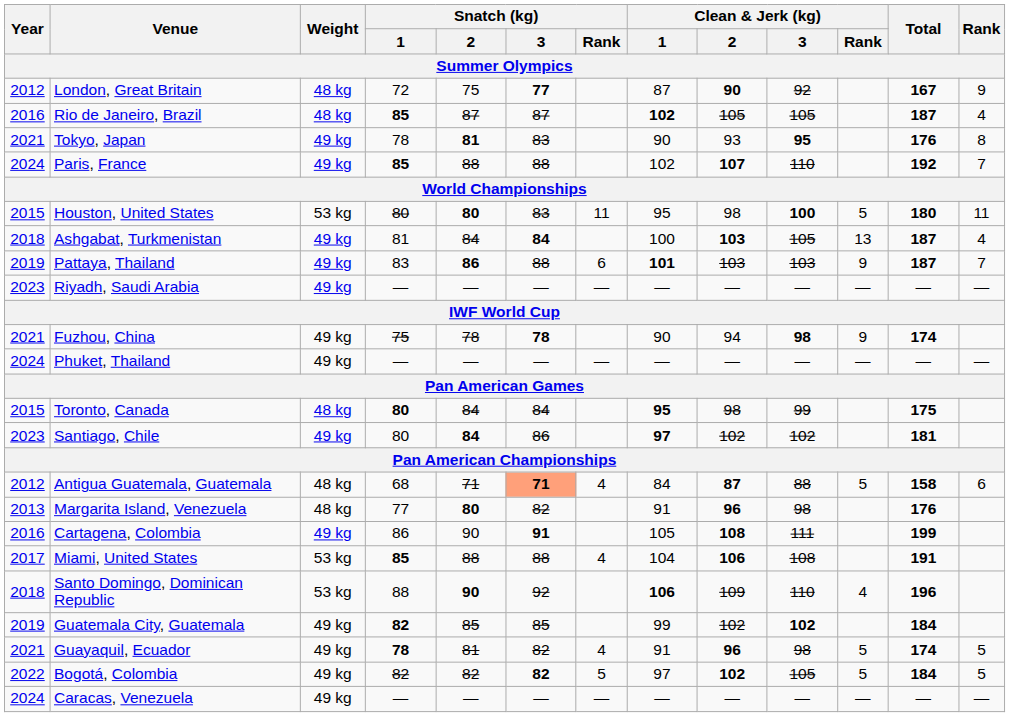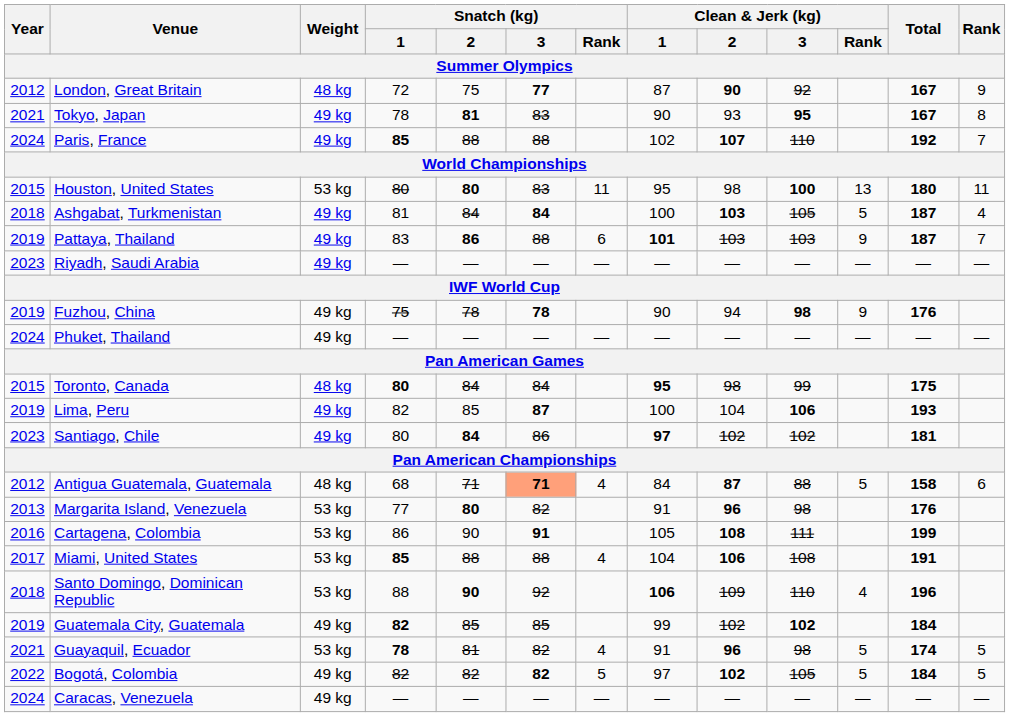- row: 2016 | Rio de Janeiro, Brazil | 48 kg | 85 | 87 | 87 | 102 | 105 | 105 | 187 | 4
Tokyo, Japan | Total: 176 -> 167
Houston, United States | Clean & Jerk (kg) / Rank: 5 -> 13
Ashgabat, Turkmenistan | Clean & Jerk (kg) / Rank: 13 -> 5
Fuzhou, China | Year: 2021 -> 2019
Fuzhou, China | Total: 174 -> 176
+ row: 2019 | Lima, Peru | 49 kg | 82 | 85 | 87 | 100 | 104 | 106 | 193
Margarita Island, Venezuela | Weight: 48 kg -> 53 kg
Cartagena, Colombia | Weight: 49 kg -> 53 kg
Guayaquil, Ecuador | Weight: 49 kg -> 53 kg
